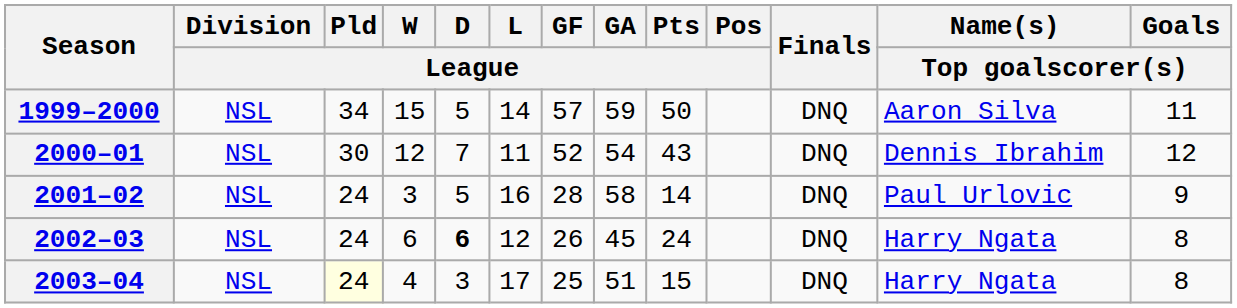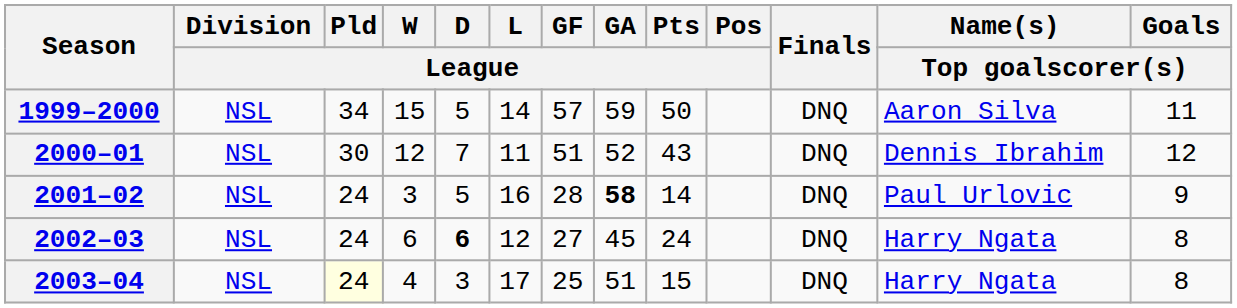2000–01 | GF / League: 52 -> 51
2000–01 | GA / League: 54 -> 52
2001–02 | GA / League: normal -> bold
2002–03 | GF / League: 26 -> 27
